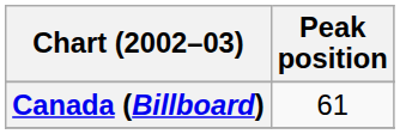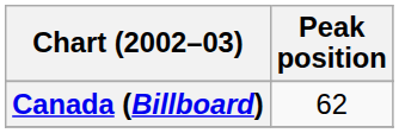Canada (Billboard) | Peak position: 61 -> 62
